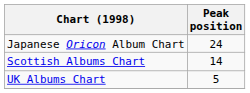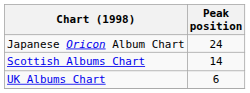UK Albums Chart | Peak position: 5 -> 6
